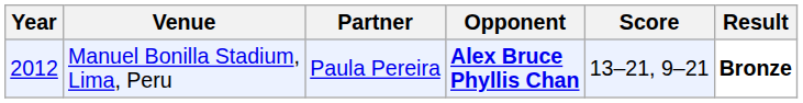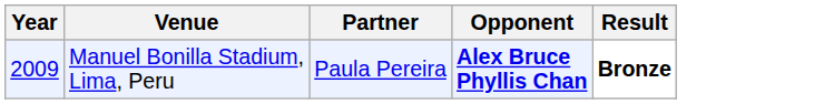- column: Score | 13–21, 9–21
Manuel Bonilla Stadium, Lima, Peru | Year: 2012 -> 2009
